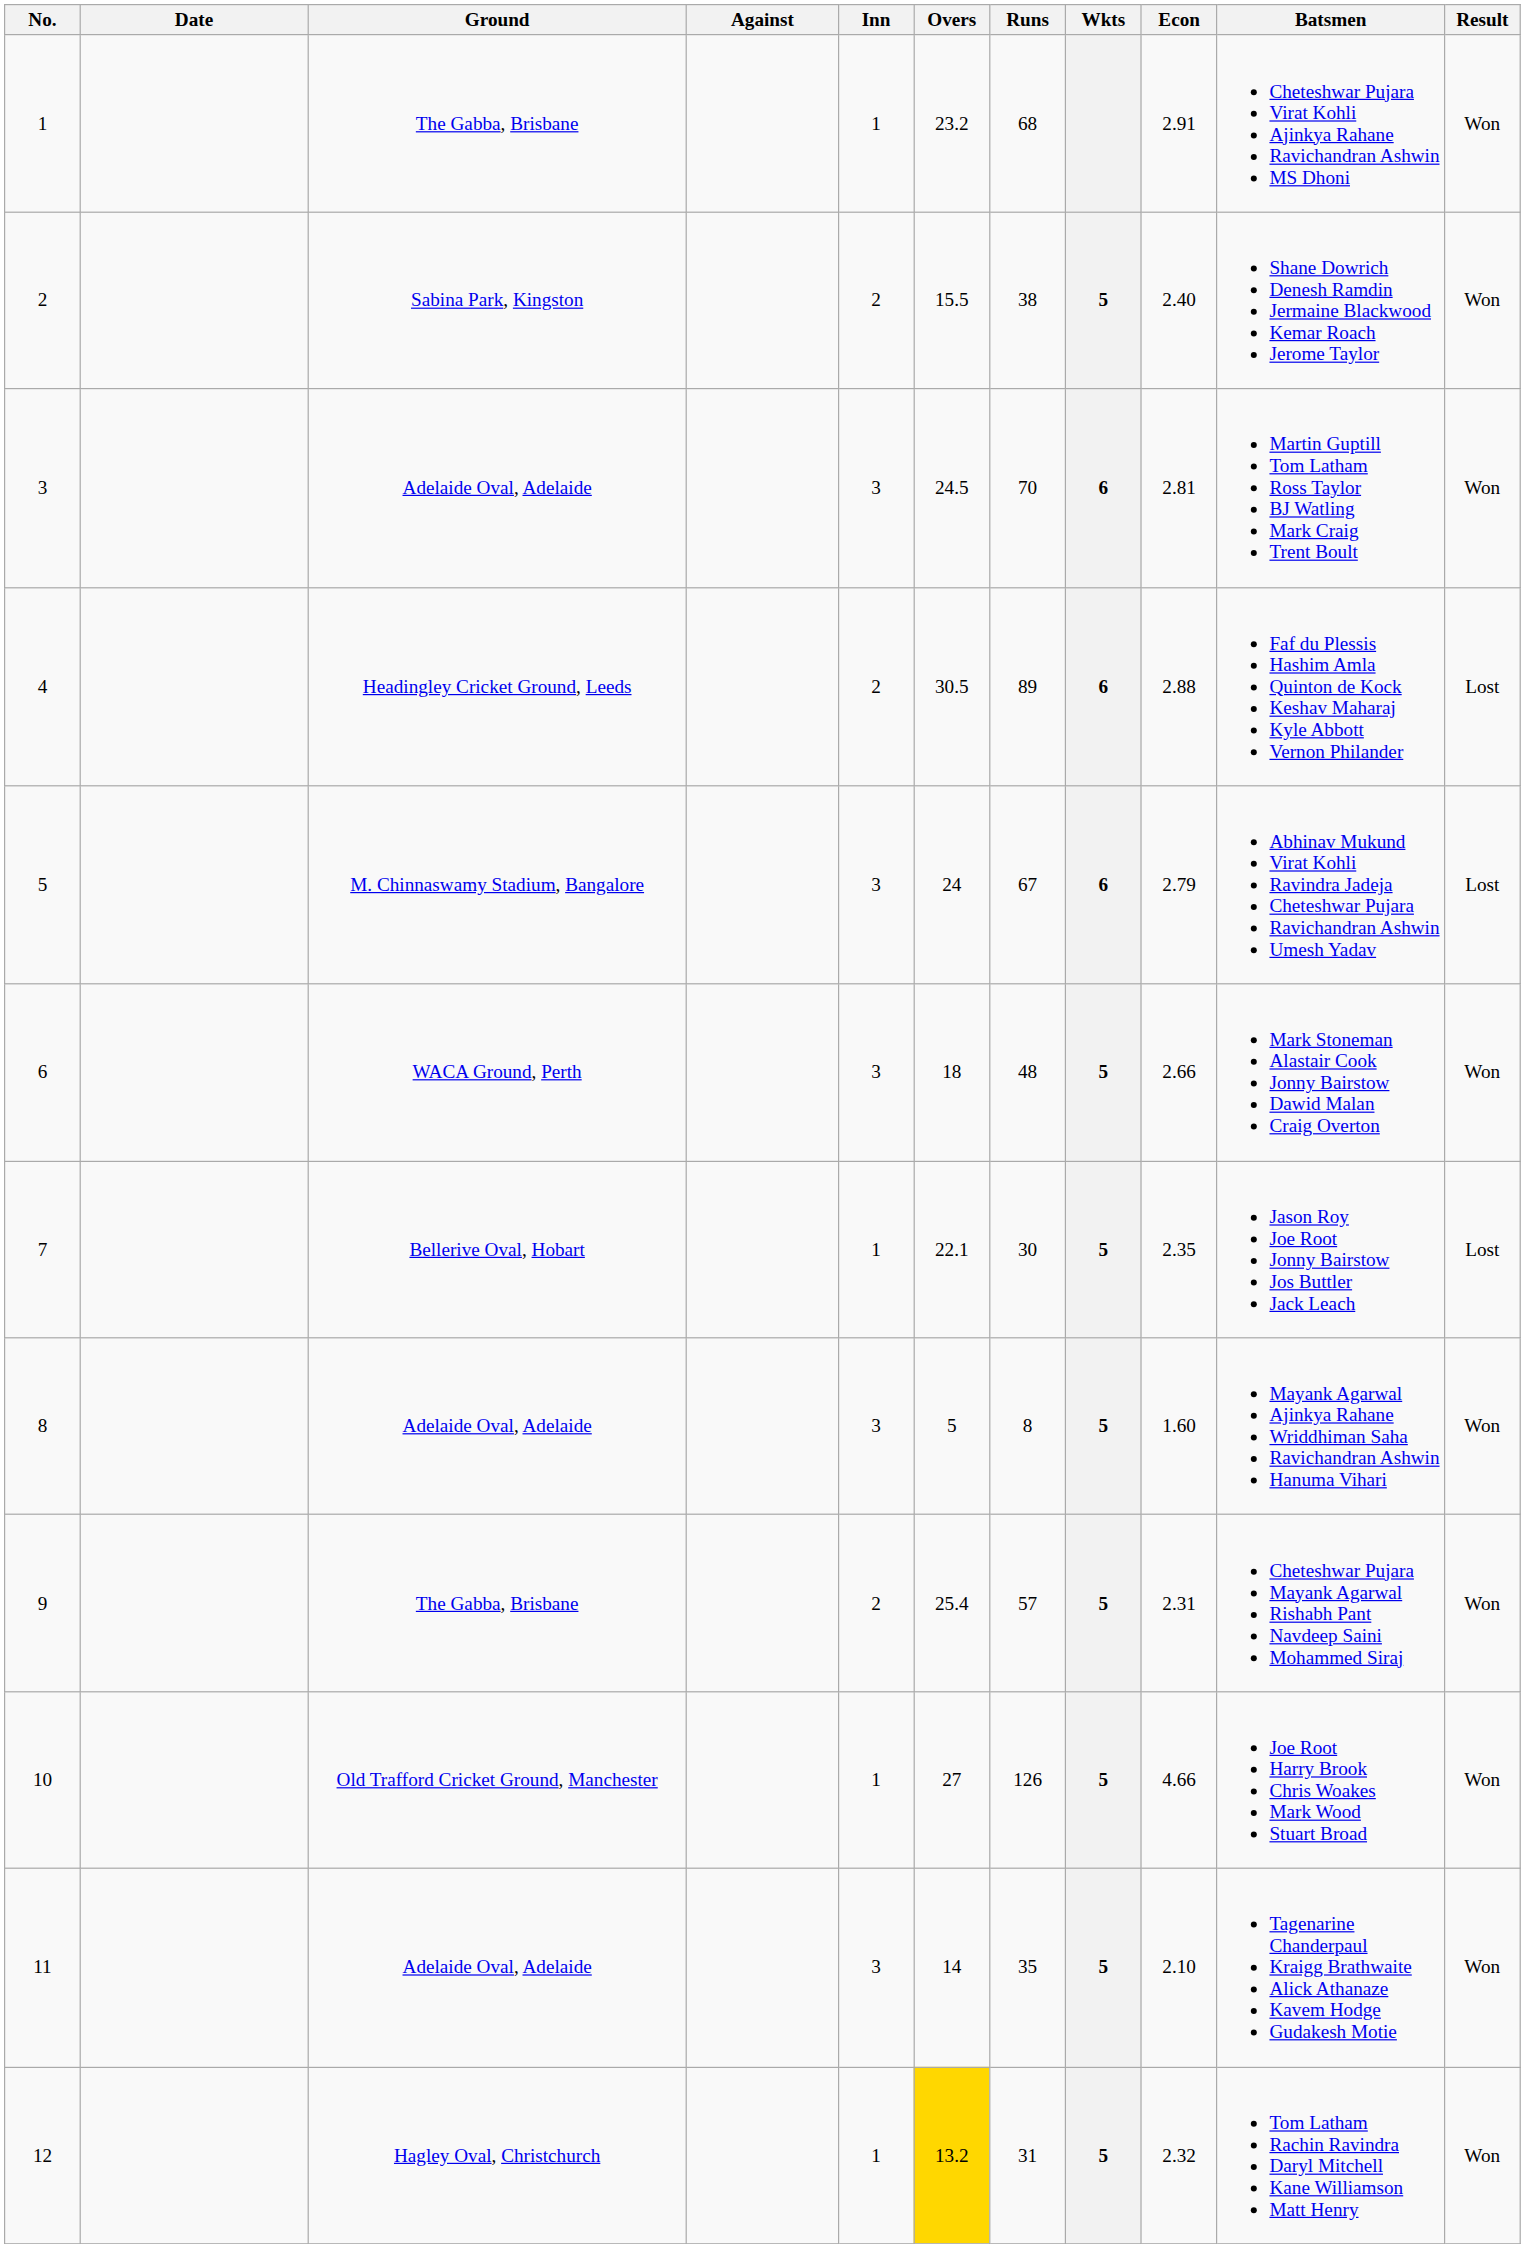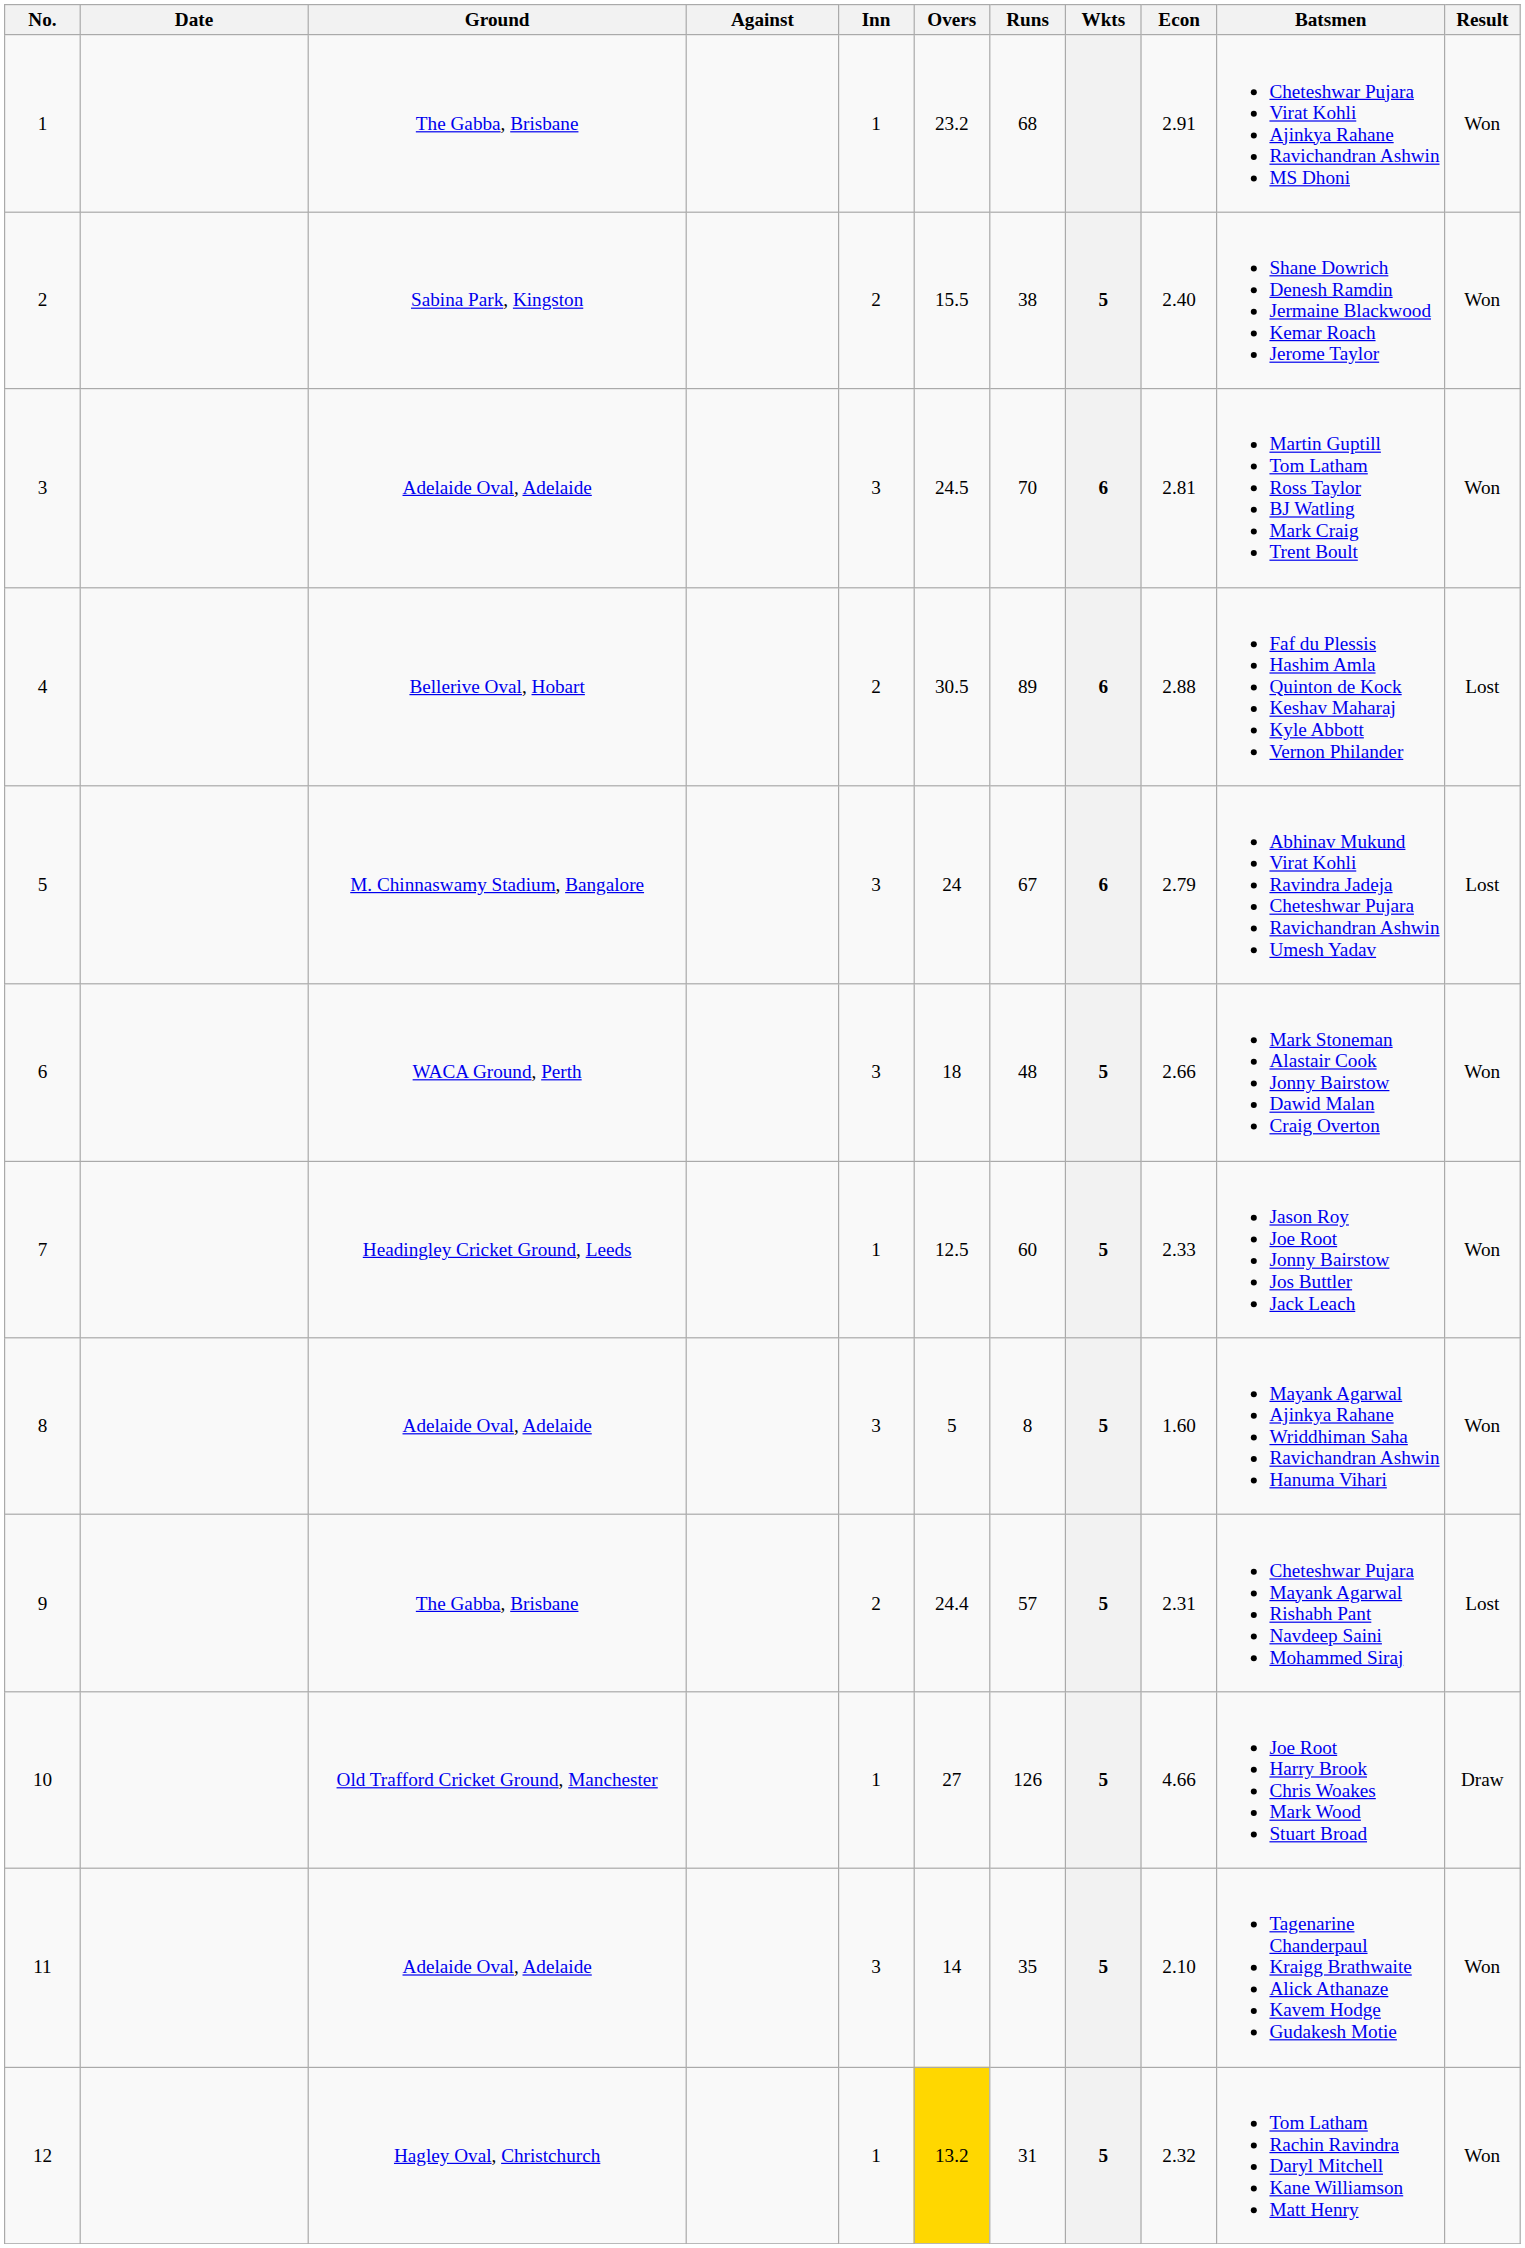4 | Ground: Headingley Cricket Ground, Leeds -> Bellerive Oval, Hobart
7 | Ground: Bellerive Oval, Hobart -> Headingley Cricket Ground, Leeds
7 | Overs: 22.1 -> 12.5
7 | Runs: 30 -> 60
7 | Econ: 2.35 -> 2.33
7 | Result: Lost -> Won
9 | Overs: 25.4 -> 24.4
9 | Result: Won -> Lost
10 | Result: Won -> Draw
